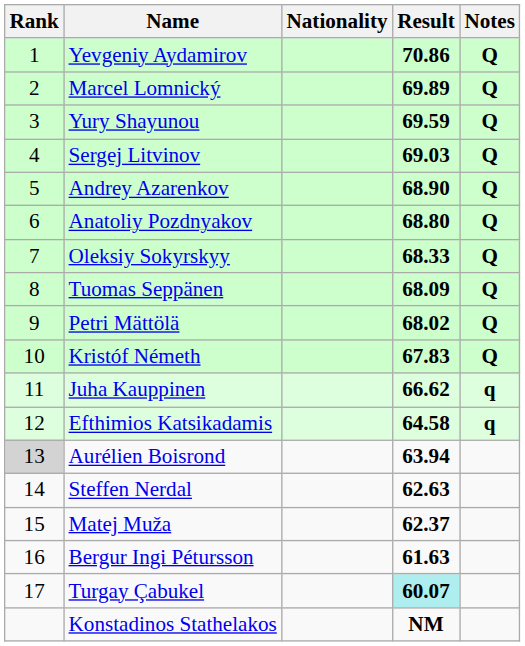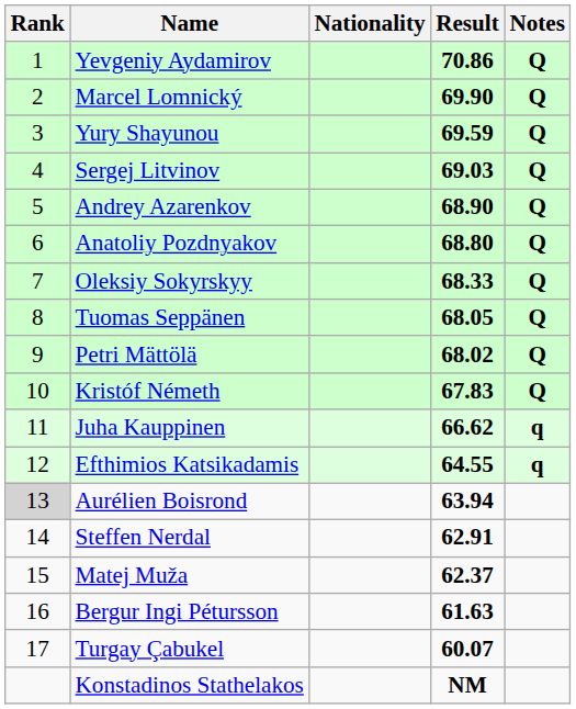Marcel Lomnický | Result: 69.89 -> 69.90
Tuomas Seppänen | Result: 68.09 -> 68.05
Efthimios Katsikadamis | Result: 64.58 -> 64.55
Steffen Nerdal | Result: 62.63 -> 62.91
Turgay Çabukel | Result: paleturquoise background -> no background
